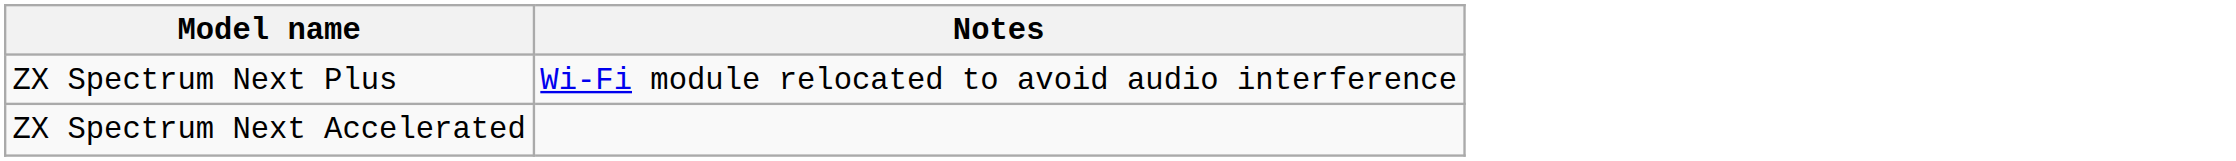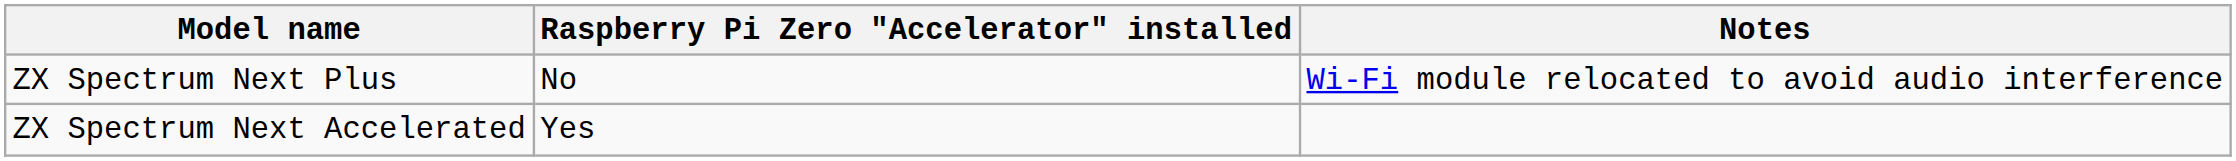+ column: Raspberry Pi Zero "Accelerator" installed | No | Yes
